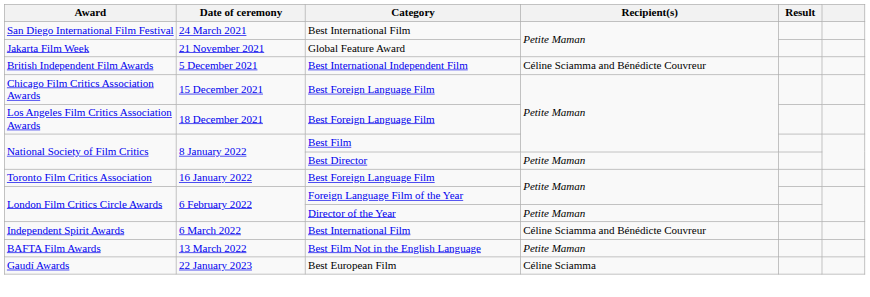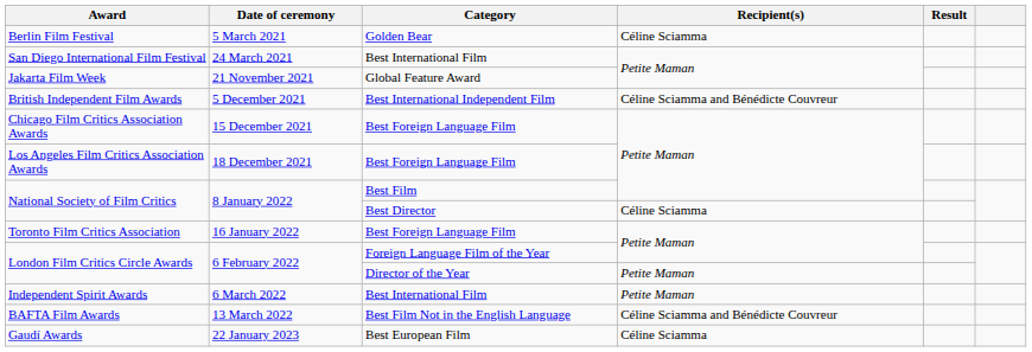+ row: Berlin Film Festival | 5 March 2021 | Golden Bear | Céline Sciamma
National Society of Film Critics / Best Director | Recipient(s): Petite Maman -> Céline Sciamma
Independent Spirit Awards | Recipient(s): Céline Sciamma and Bénédicte Couvreur -> Petite Maman
BAFTA Film Awards | Recipient(s): Petite Maman -> Céline Sciamma and Bénédicte Couvreur
